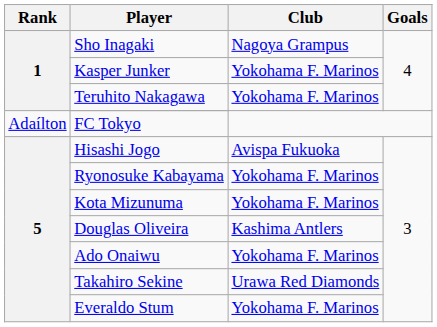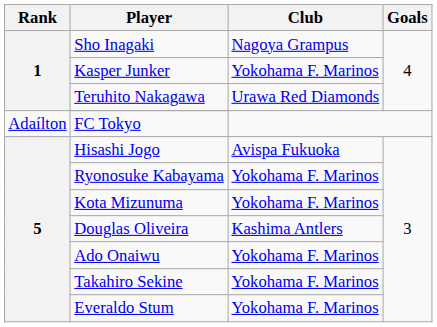Teruhito Nakagawa | Club: Yokohama F. Marinos -> Urawa Red Diamonds
Takahiro Sekine | Club: Urawa Red Diamonds -> Yokohama F. Marinos
